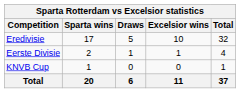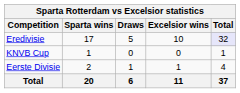Eredivisie | Total: no background -> lavender background
rows swapped: Eerste Divisie <-> KNVB Cup
